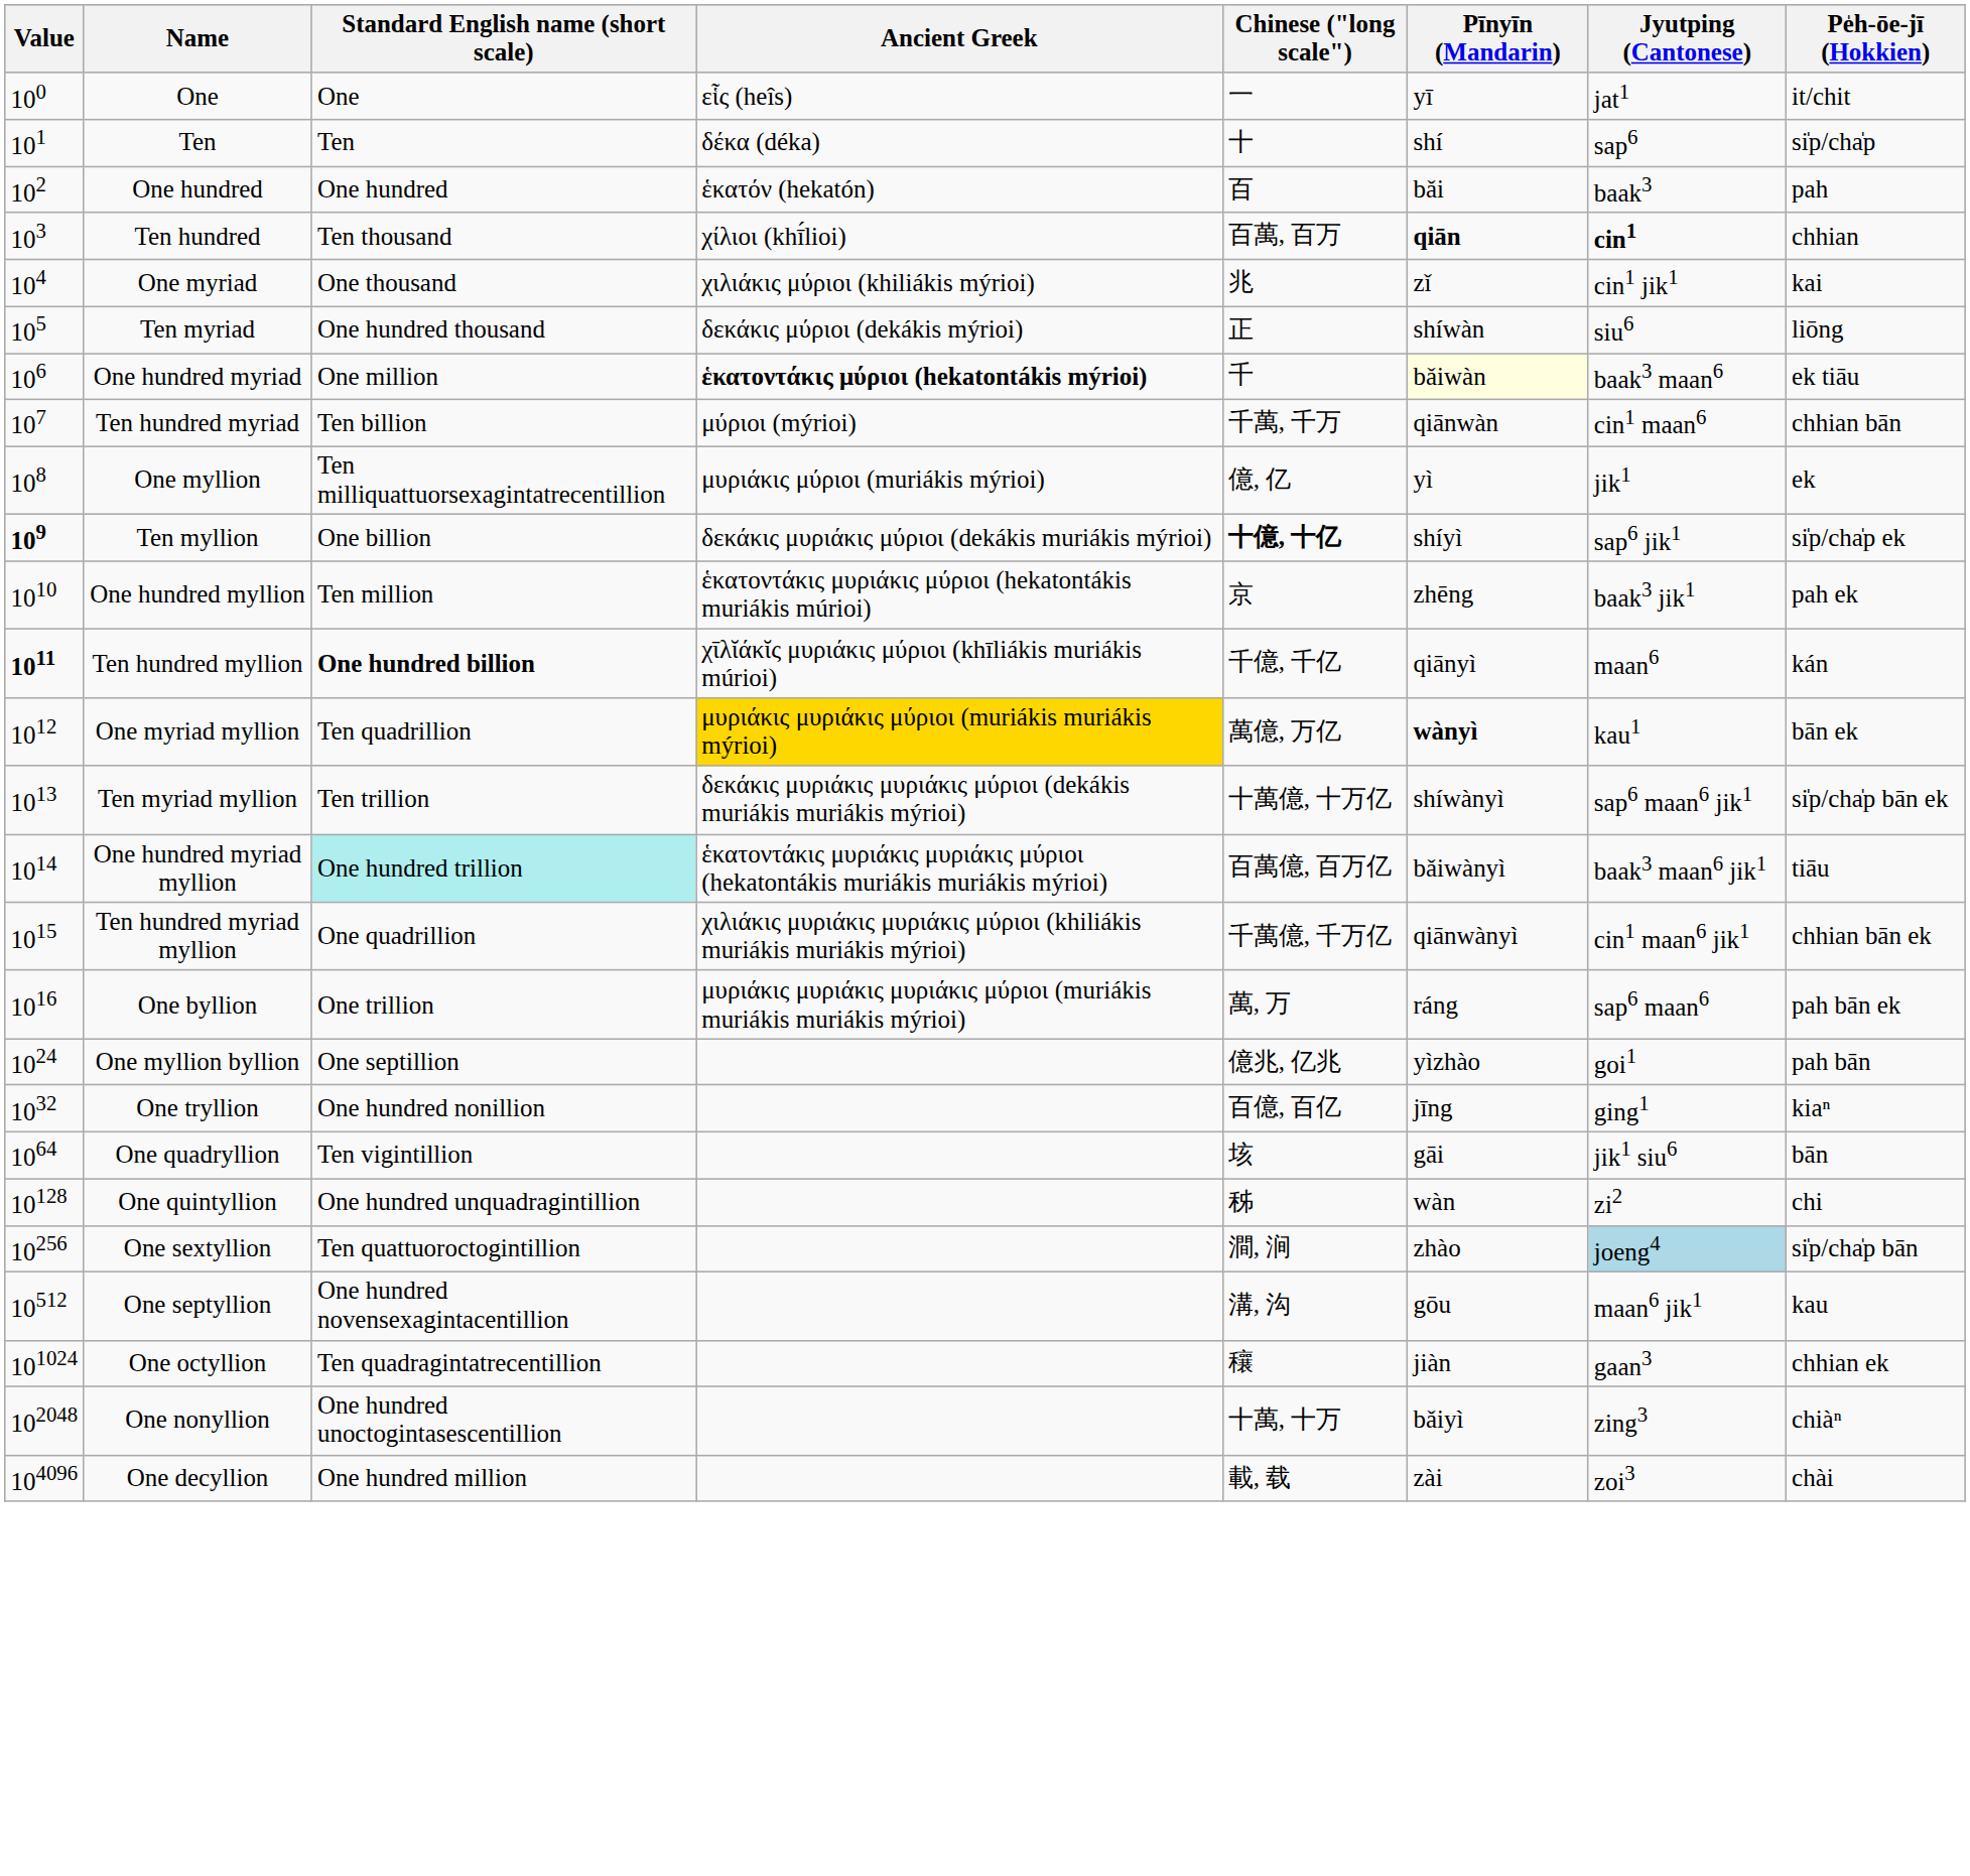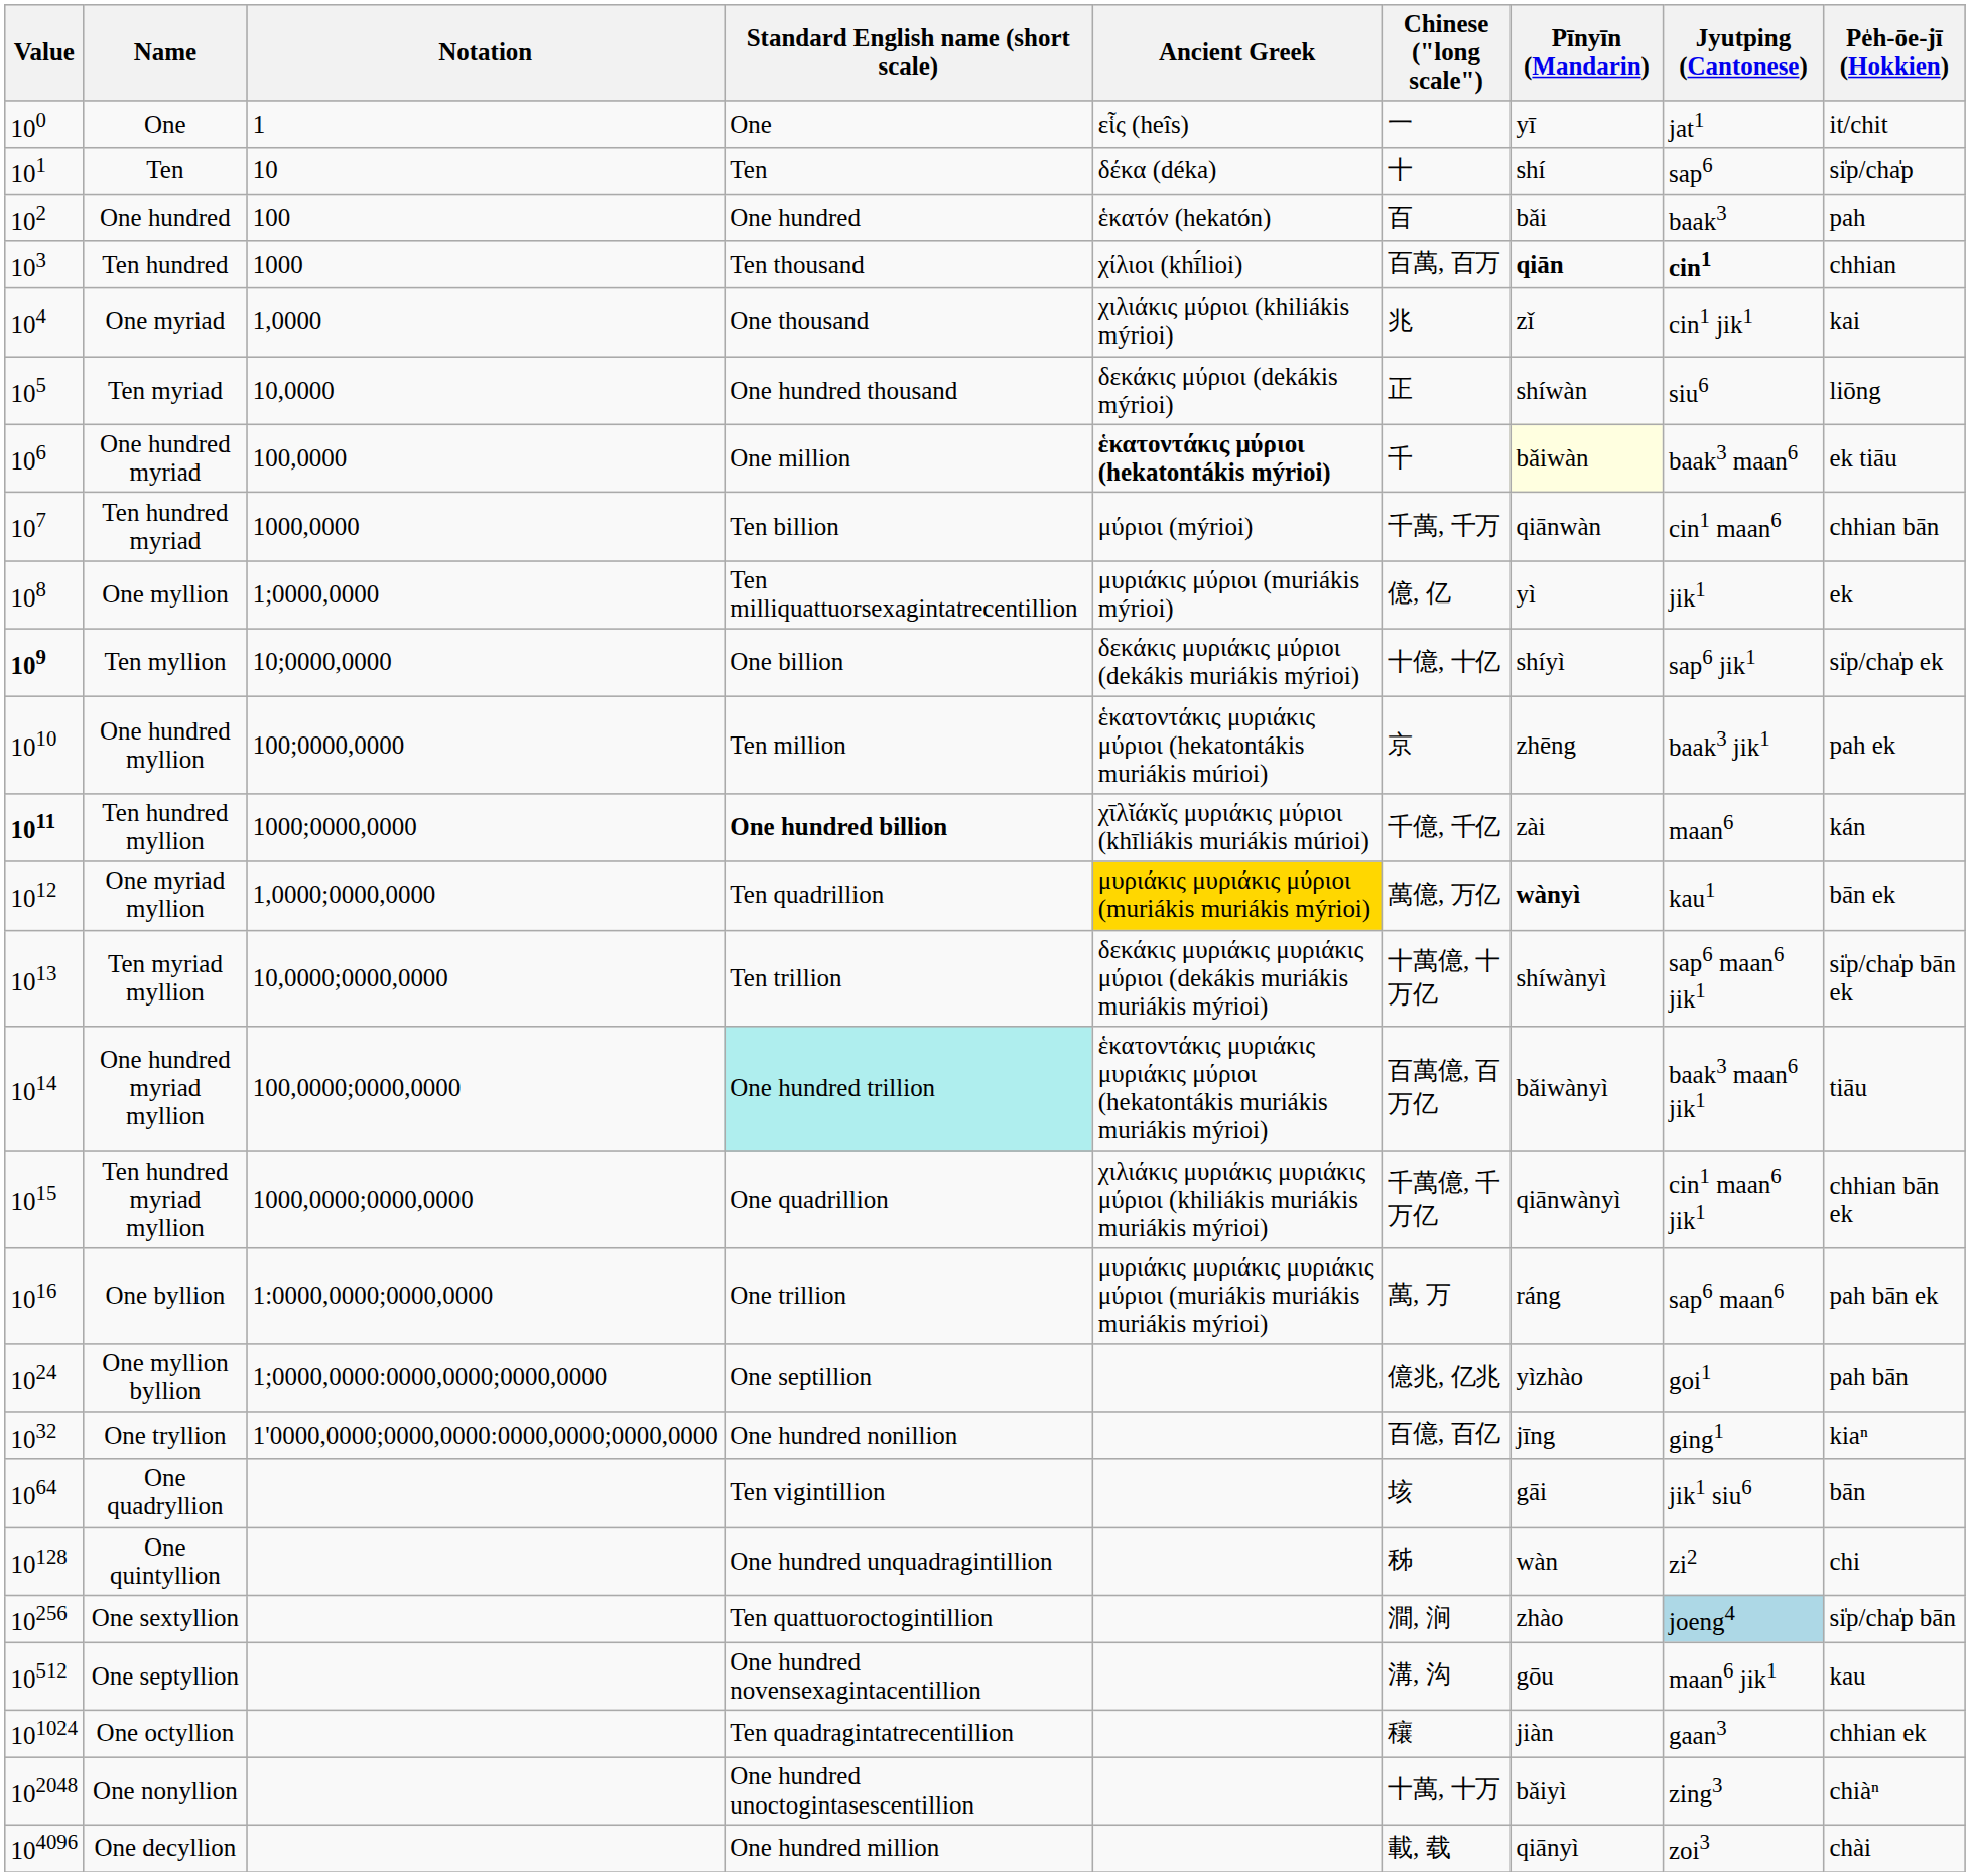+ column: Notation | 1 | 10 | 100 | 1000 | 1,0000 | 10,0000 | 100,0000 | 1000,0000 | 1;0000,0000 | 10;0000,0000 | 100;0000,0000 | 1000;0000,0000 | 1,0000;0000,0000 | 10,0000;0000,0000 | 100,0000;0000,0000 | 1000,0000;0000,0000 | 1:0000,0000;0000,0000 | 1;0000,0000:0000,0000;0000,0000 | 1'0000,0000;0000,0000:0000,0000;0000,0000
Ten myllion | Chinese ("long scale"): bold -> normal
Ten hundred myllion | Pīnyīn (Mandarin): qiānyì -> zài
One decyllion | Pīnyīn (Mandarin): zài -> qiānyì
